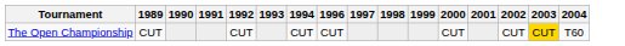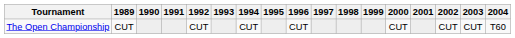+ column: 1995
The Open Championship | 2003: gold background -> no background
